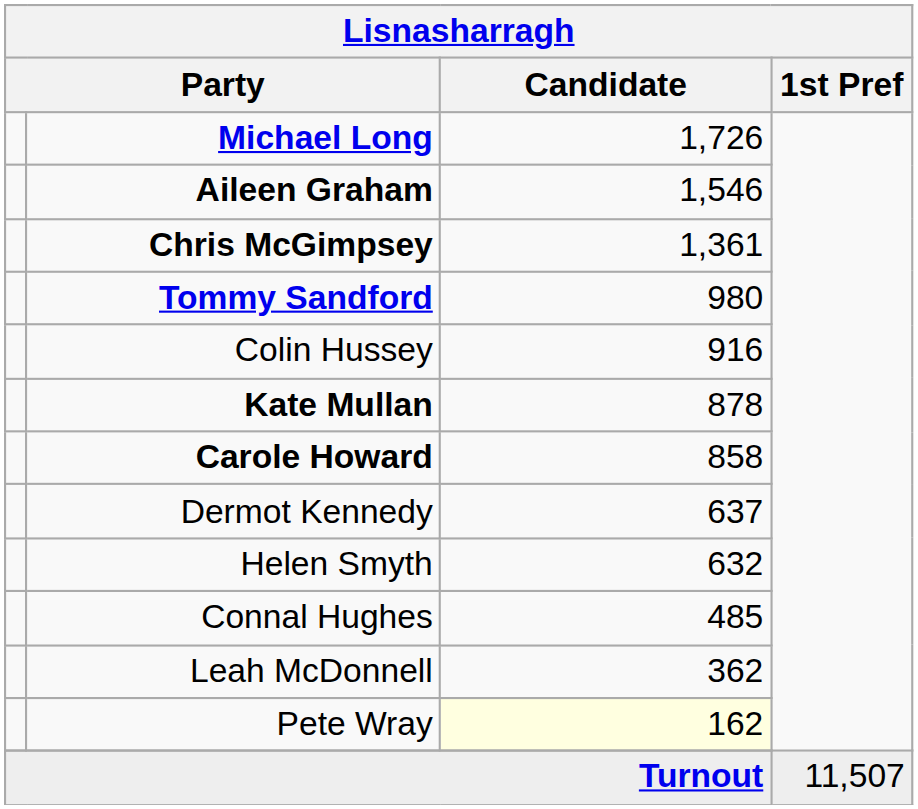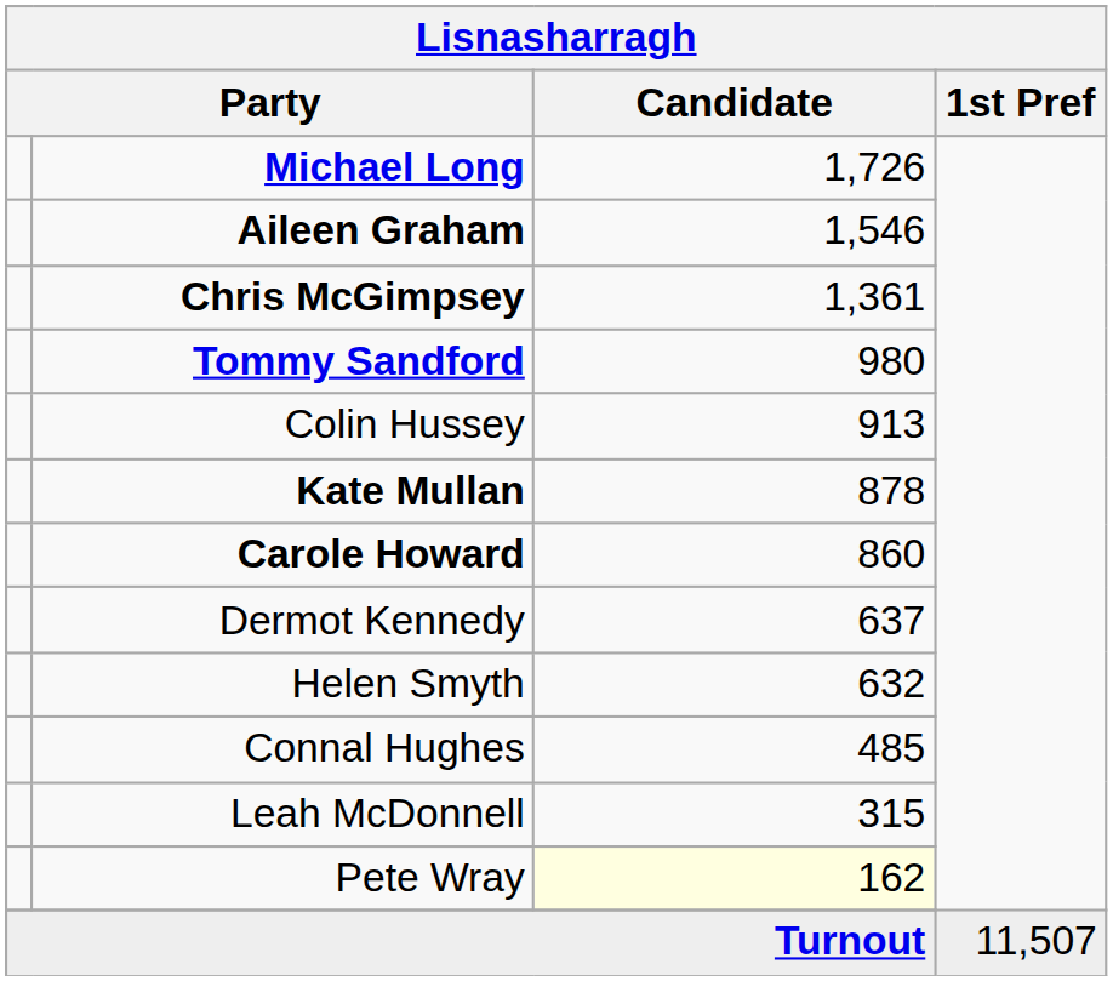Colin Hussey | Candidate: 916 -> 913
Carole Howard | Candidate: 858 -> 860
Leah McDonnell | Candidate: 362 -> 315
